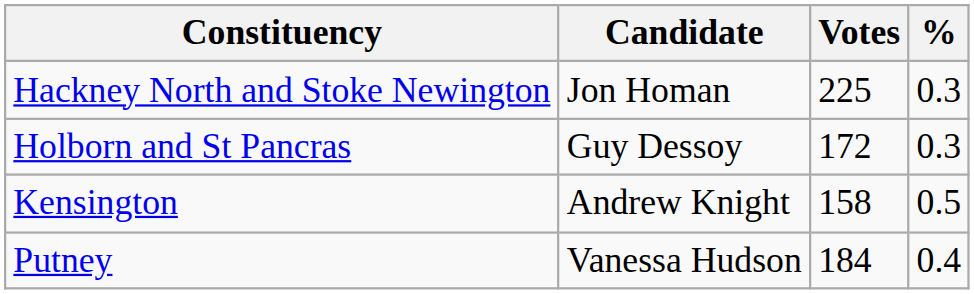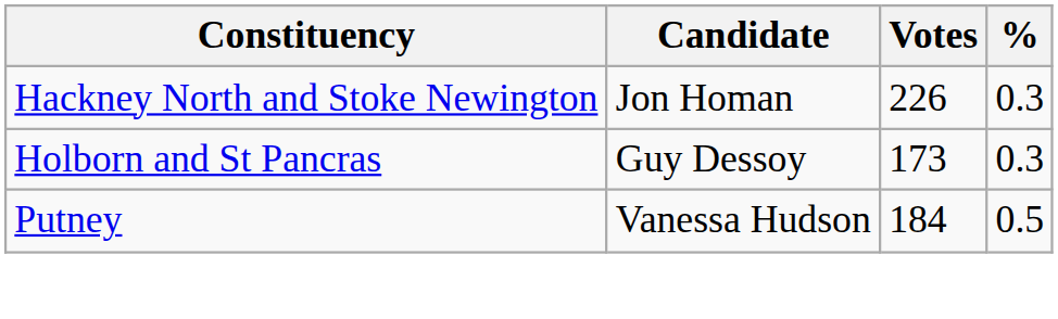Hackney North and Stoke Newington | Votes: 225 -> 226
Holborn and St Pancras | Votes: 172 -> 173
- row: Kensington | Andrew Knight | 158 | 0.5
Putney | %: 0.4 -> 0.5
